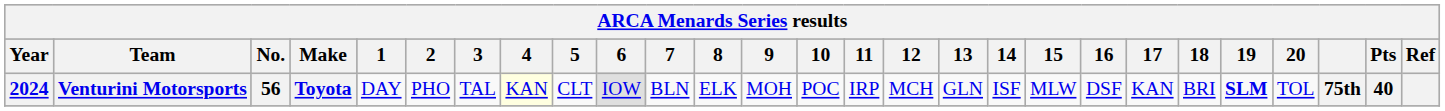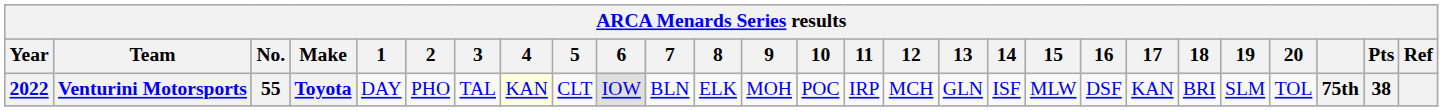Venturini Motorsports | Year: 2024 -> 2022
Venturini Motorsports | No.: 56 -> 55
Venturini Motorsports | 19: bold -> normal
Venturini Motorsports | Pts: 40 -> 38
